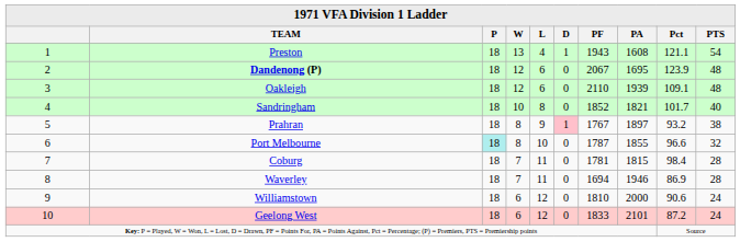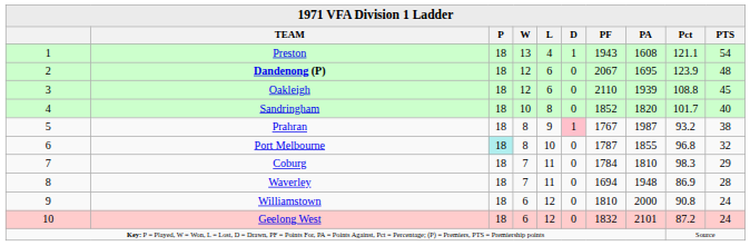Oakleigh | Pct: 109.1 -> 108.8
Oakleigh | PTS: 48 -> 45
Sandringham | PA: 1821 -> 1820
Prahran | PA: 1897 -> 1987
Port Melbourne | Pct: 96.6 -> 96.8
Coburg | PF: 1781 -> 1784
Coburg | PA: 1815 -> 1810
Coburg | Pct: 98.4 -> 98.3
Coburg | PTS: 28 -> 29
Waverley | PA: 1946 -> 1948
Williamstown | Pct: 90.6 -> 90.8
Geelong West | PF: 1833 -> 1832
